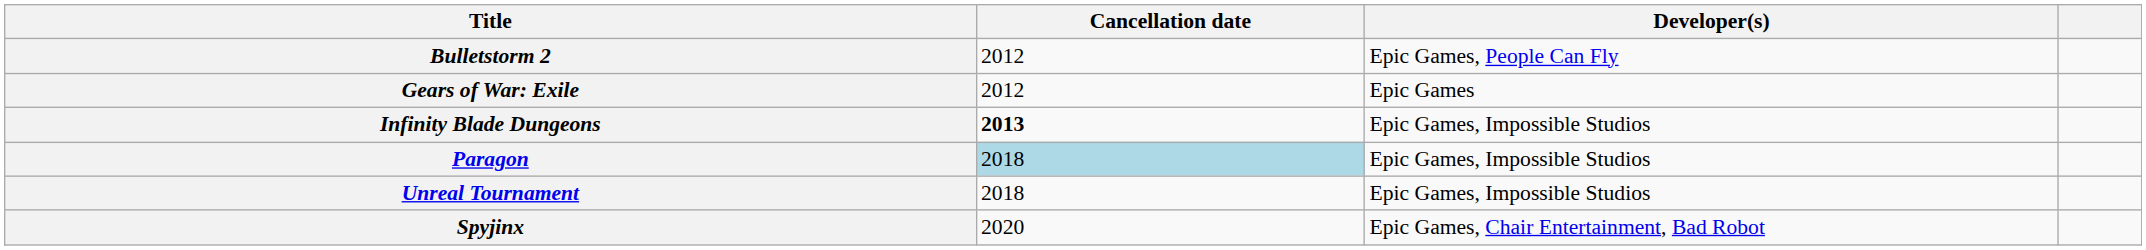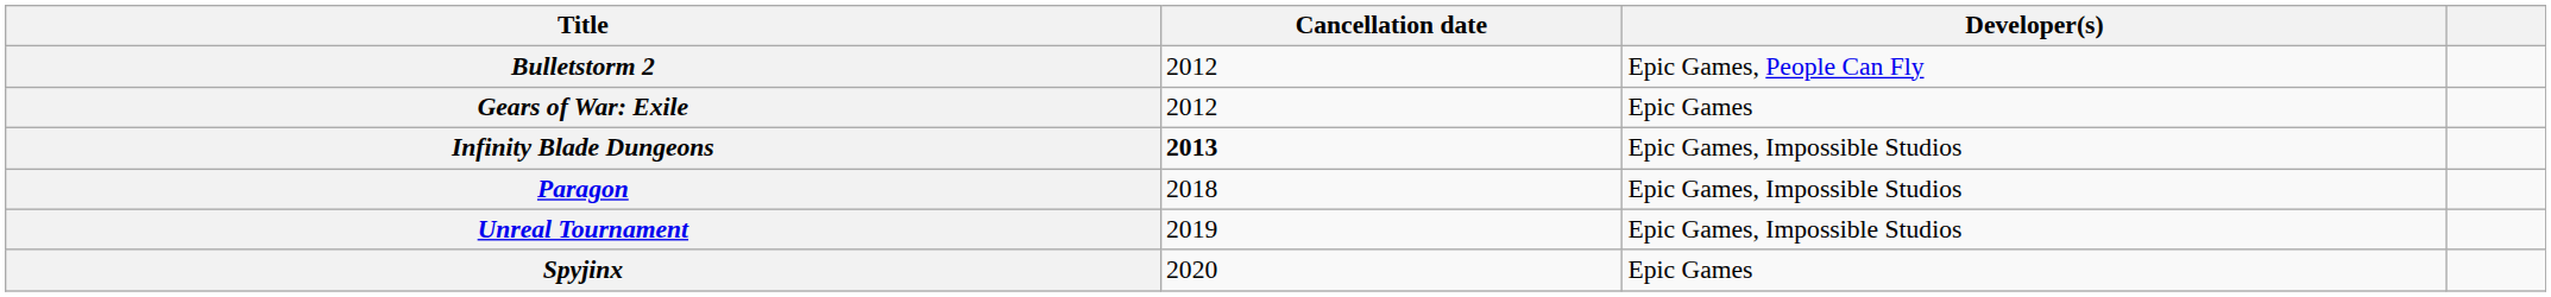Paragon | Cancellation date: lightblue background -> no background
Unreal Tournament | Cancellation date: 2018 -> 2019
Spyjinx | Developer(s): Epic Games, Chair Entertainment, Bad Robot -> Epic Games
